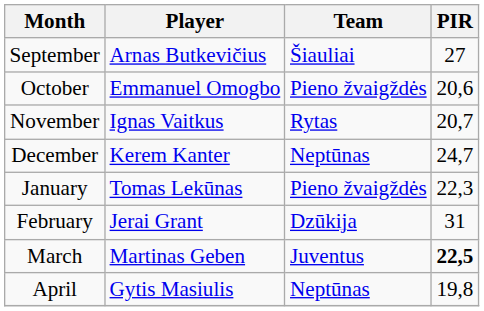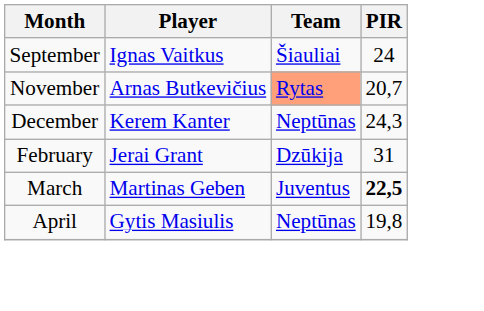September | Player: Arnas Butkevičius -> Ignas Vaitkus
September | PIR: 27 -> 24
- row: October | Emmanuel Omogbo | Pieno žvaigždės | 20,6
November | Player: Ignas Vaitkus -> Arnas Butkevičius
November | Team: no background -> lightsalmon background
December | PIR: 24,7 -> 24,3
- row: January | Tomas Lekūnas | Pieno žvaigždės | 22,3
